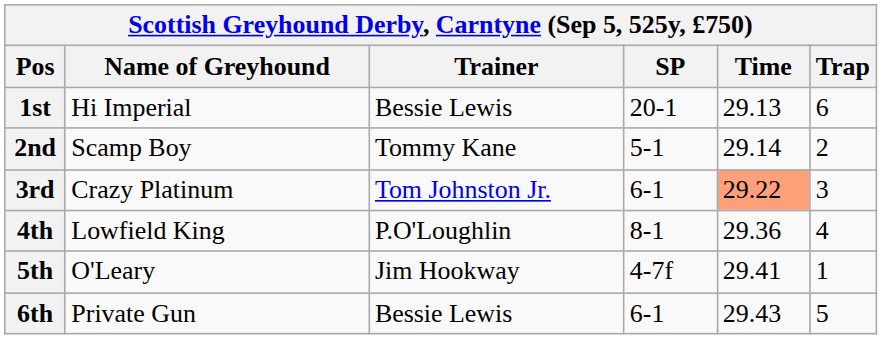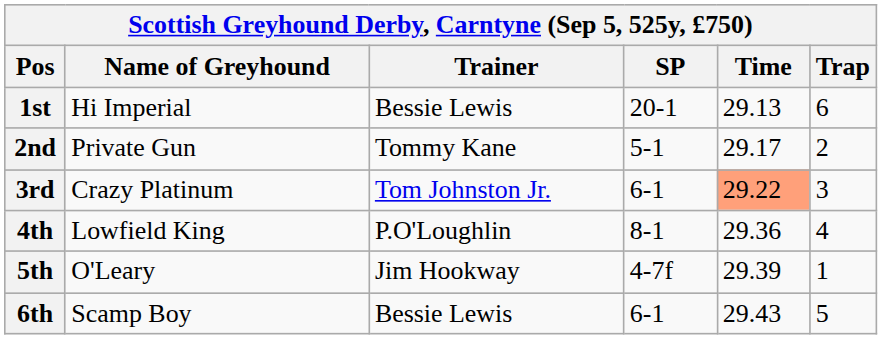2nd | Name of Greyhound: Scamp Boy -> Private Gun
2nd | Time: 29.14 -> 29.17
5th | Time: 29.41 -> 29.39
6th | Name of Greyhound: Private Gun -> Scamp Boy
